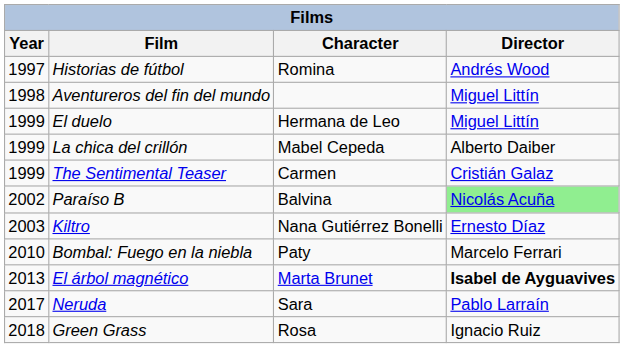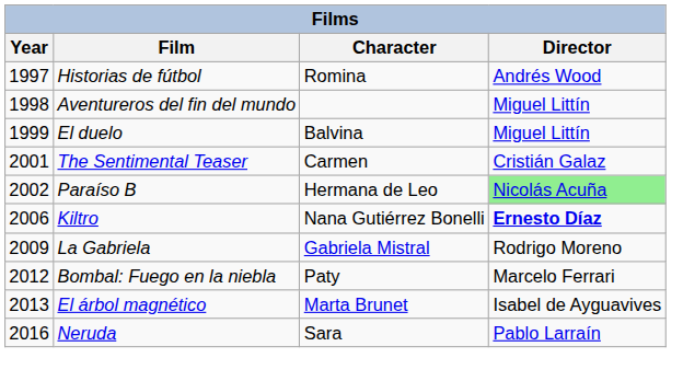El duelo | Character: Hermana de Leo -> Balvina
- row: 1999 | La chica del crillón | Mabel Cepeda | Alberto Daiber
The Sentimental Teaser | Year: 1999 -> 2001
Paraíso B | Character: Balvina -> Hermana de Leo
Kiltro | Year: 2003 -> 2006
Kiltro | Director: normal -> bold
+ row: 2009 | La Gabriela | Gabriela Mistral | Rodrigo Moreno
Bombal: Fuego en la niebla | Year: 2010 -> 2012
El árbol magnético | Director: bold -> normal
Neruda | Year: 2017 -> 2016
- row: 2018 | Green Grass | Rosa | Ignacio Ruiz
